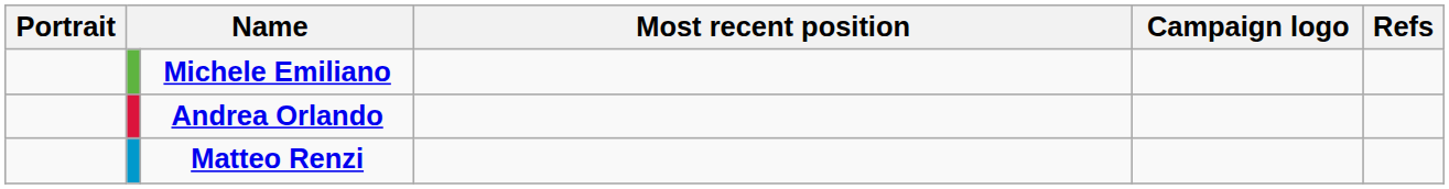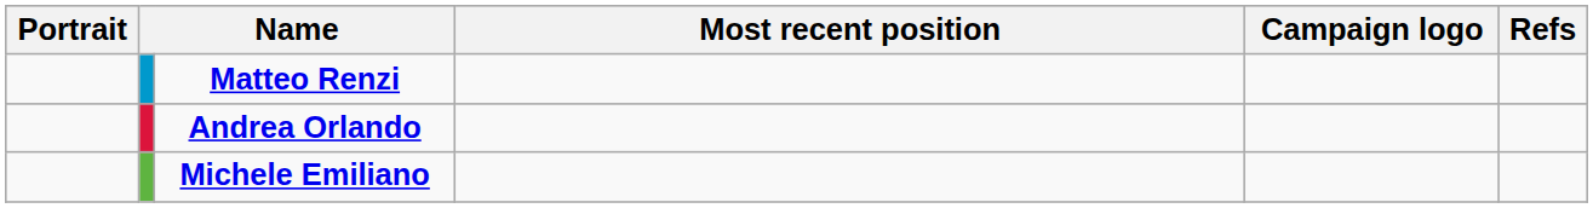rows swapped: Matteo Renzi <-> Michele Emiliano
